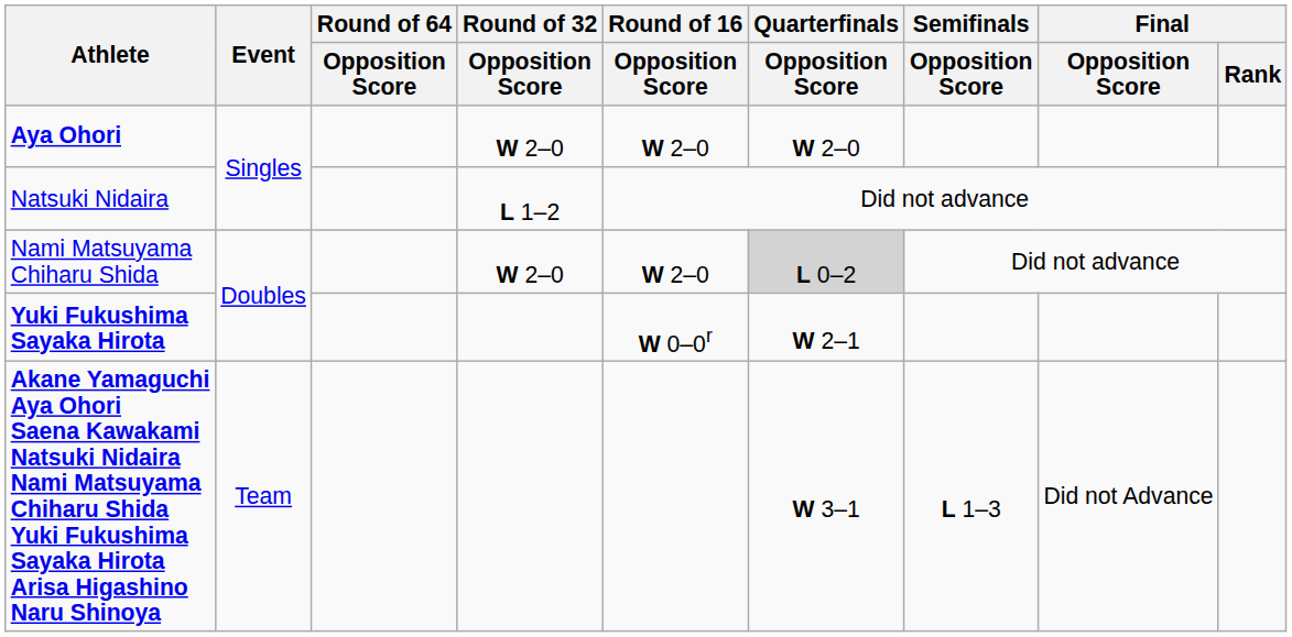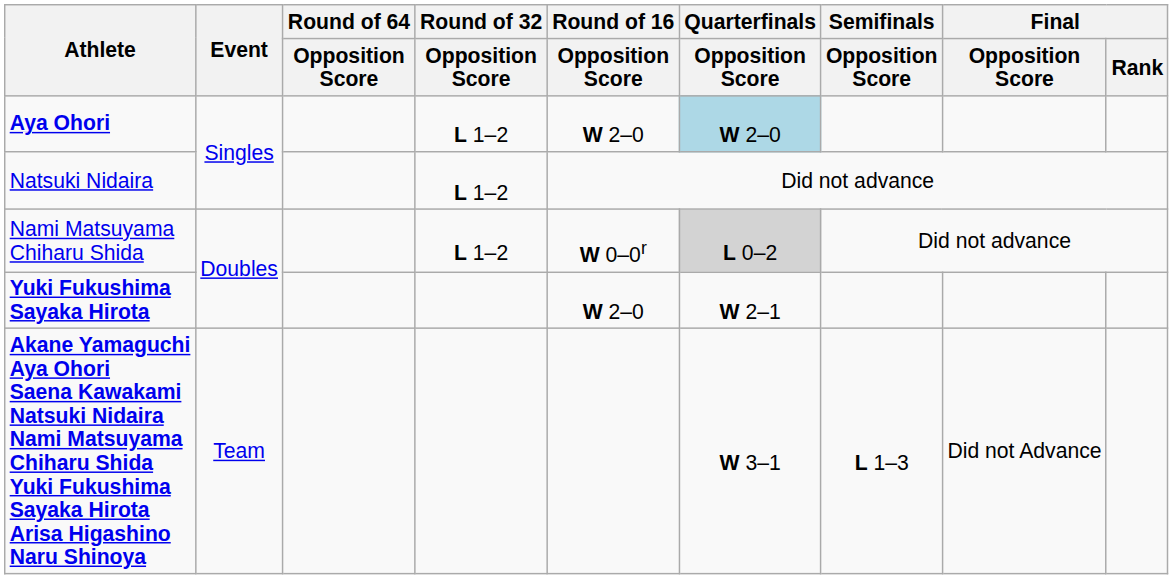Aya Ohori | Round of 32 / Opposition Score: W 2–0 -> L 1–2
Aya Ohori | Quarterfinals / Opposition Score: no background -> lightblue background
Nami Matsuyama Chiharu Shida | Round of 32 / Opposition Score: W 2–0 -> L 1–2
Nami Matsuyama Chiharu Shida | Round of 16 / Opposition Score: W 2–0 -> W 0–0r
Yuki Fukushima Sayaka Hirota | Round of 16 / Opposition Score: W 0–0r -> W 2–0
